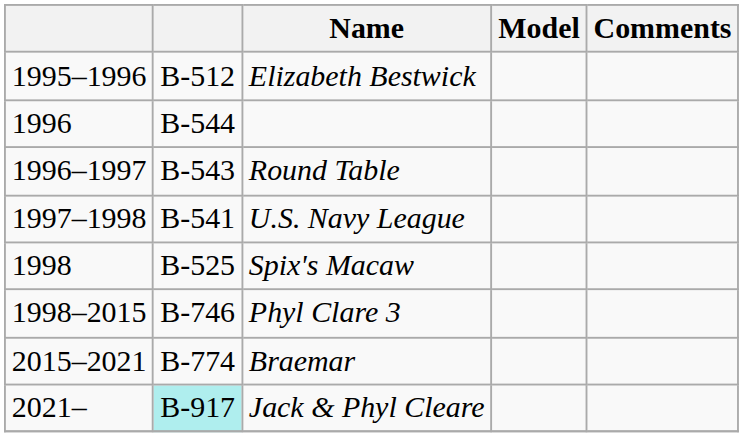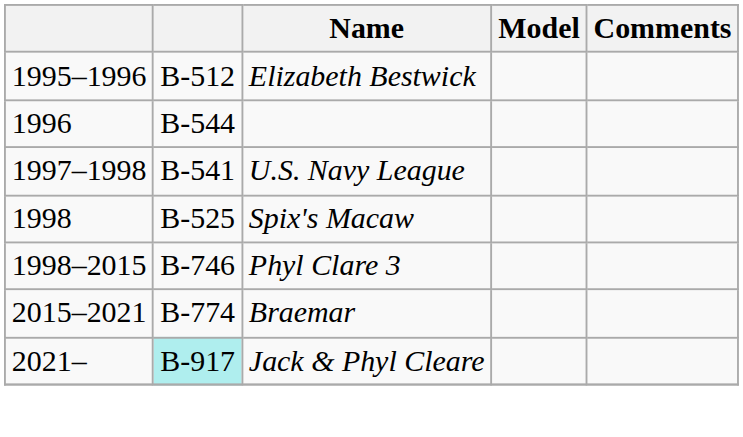- row: 1996–1997 | B-543 | Round Table
